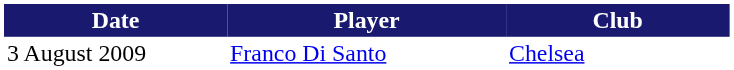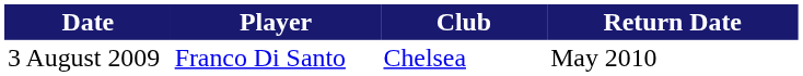+ column: Return Date | May 2010
